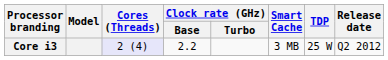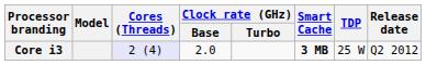Core i3 | Clock rate (GHz) / Base: 2.2 -> 2.0
Core i3 | Smart Cache: normal -> bold
